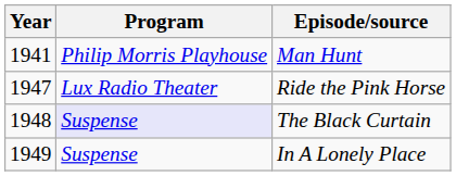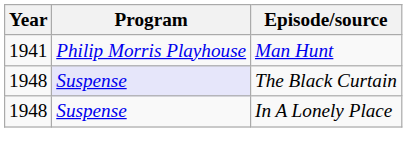- row: 1947 | Lux Radio Theater | Ride the Pink Horse
In A Lonely Place | Year: 1949 -> 1948
